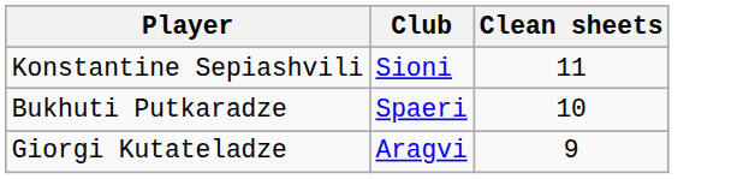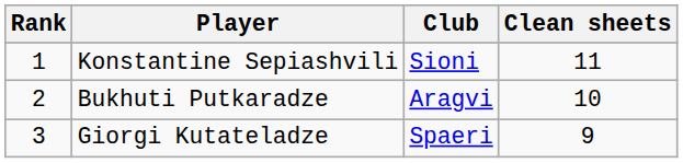+ column: Rank | 1 | 2 | 3
Bukhuti Putkaradze | Club: Spaeri -> Aragvi
Giorgi Kutateladze | Club: Aragvi -> Spaeri
